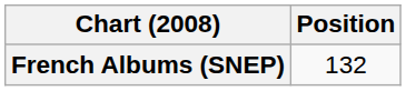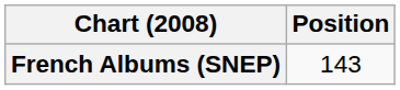French Albums (SNEP) | Position: 132 -> 143
